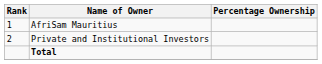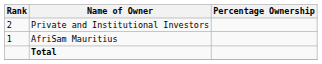rows swapped: AfriSam Mauritius <-> Private and Institutional Investors
